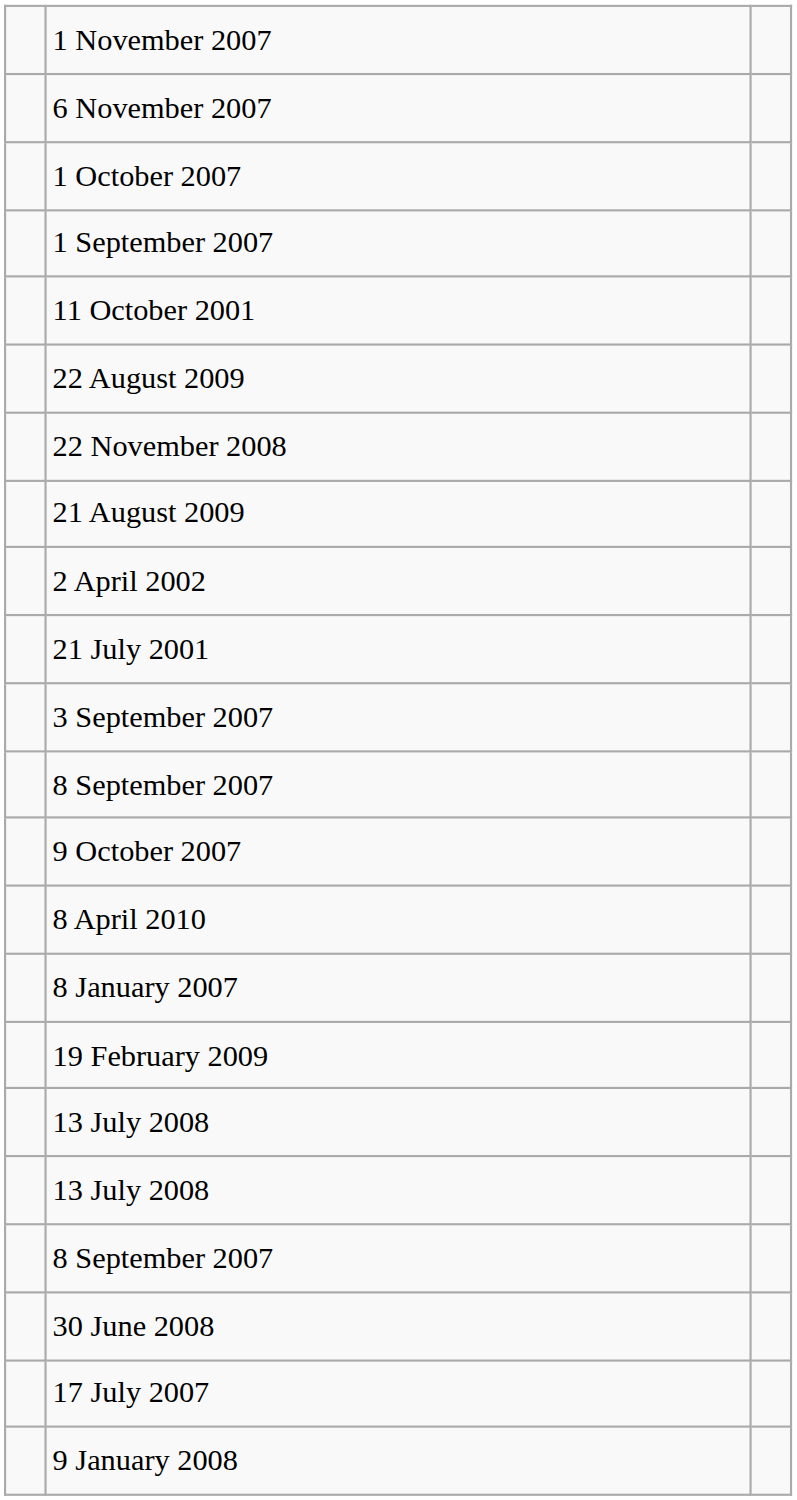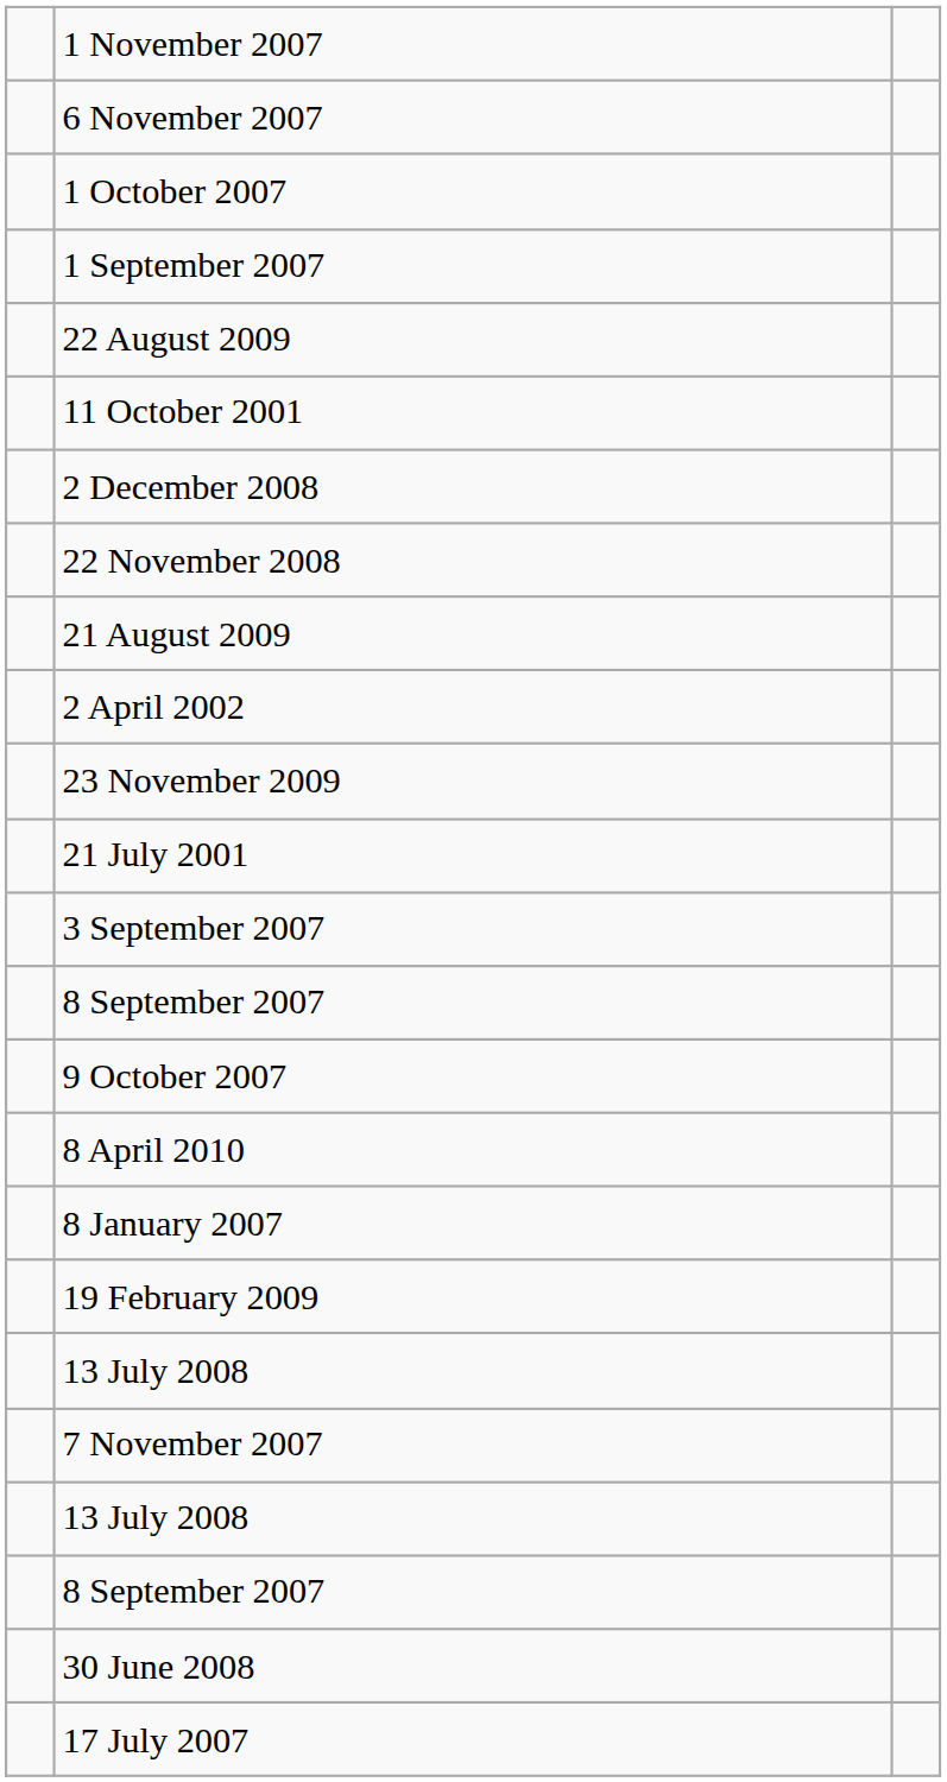rows swapped: 22 August 2009 <-> 11 October 2001
+ row: 2 December 2008
+ row: 23 November 2009
+ row: 7 November 2007
- row: 9 January 2008
